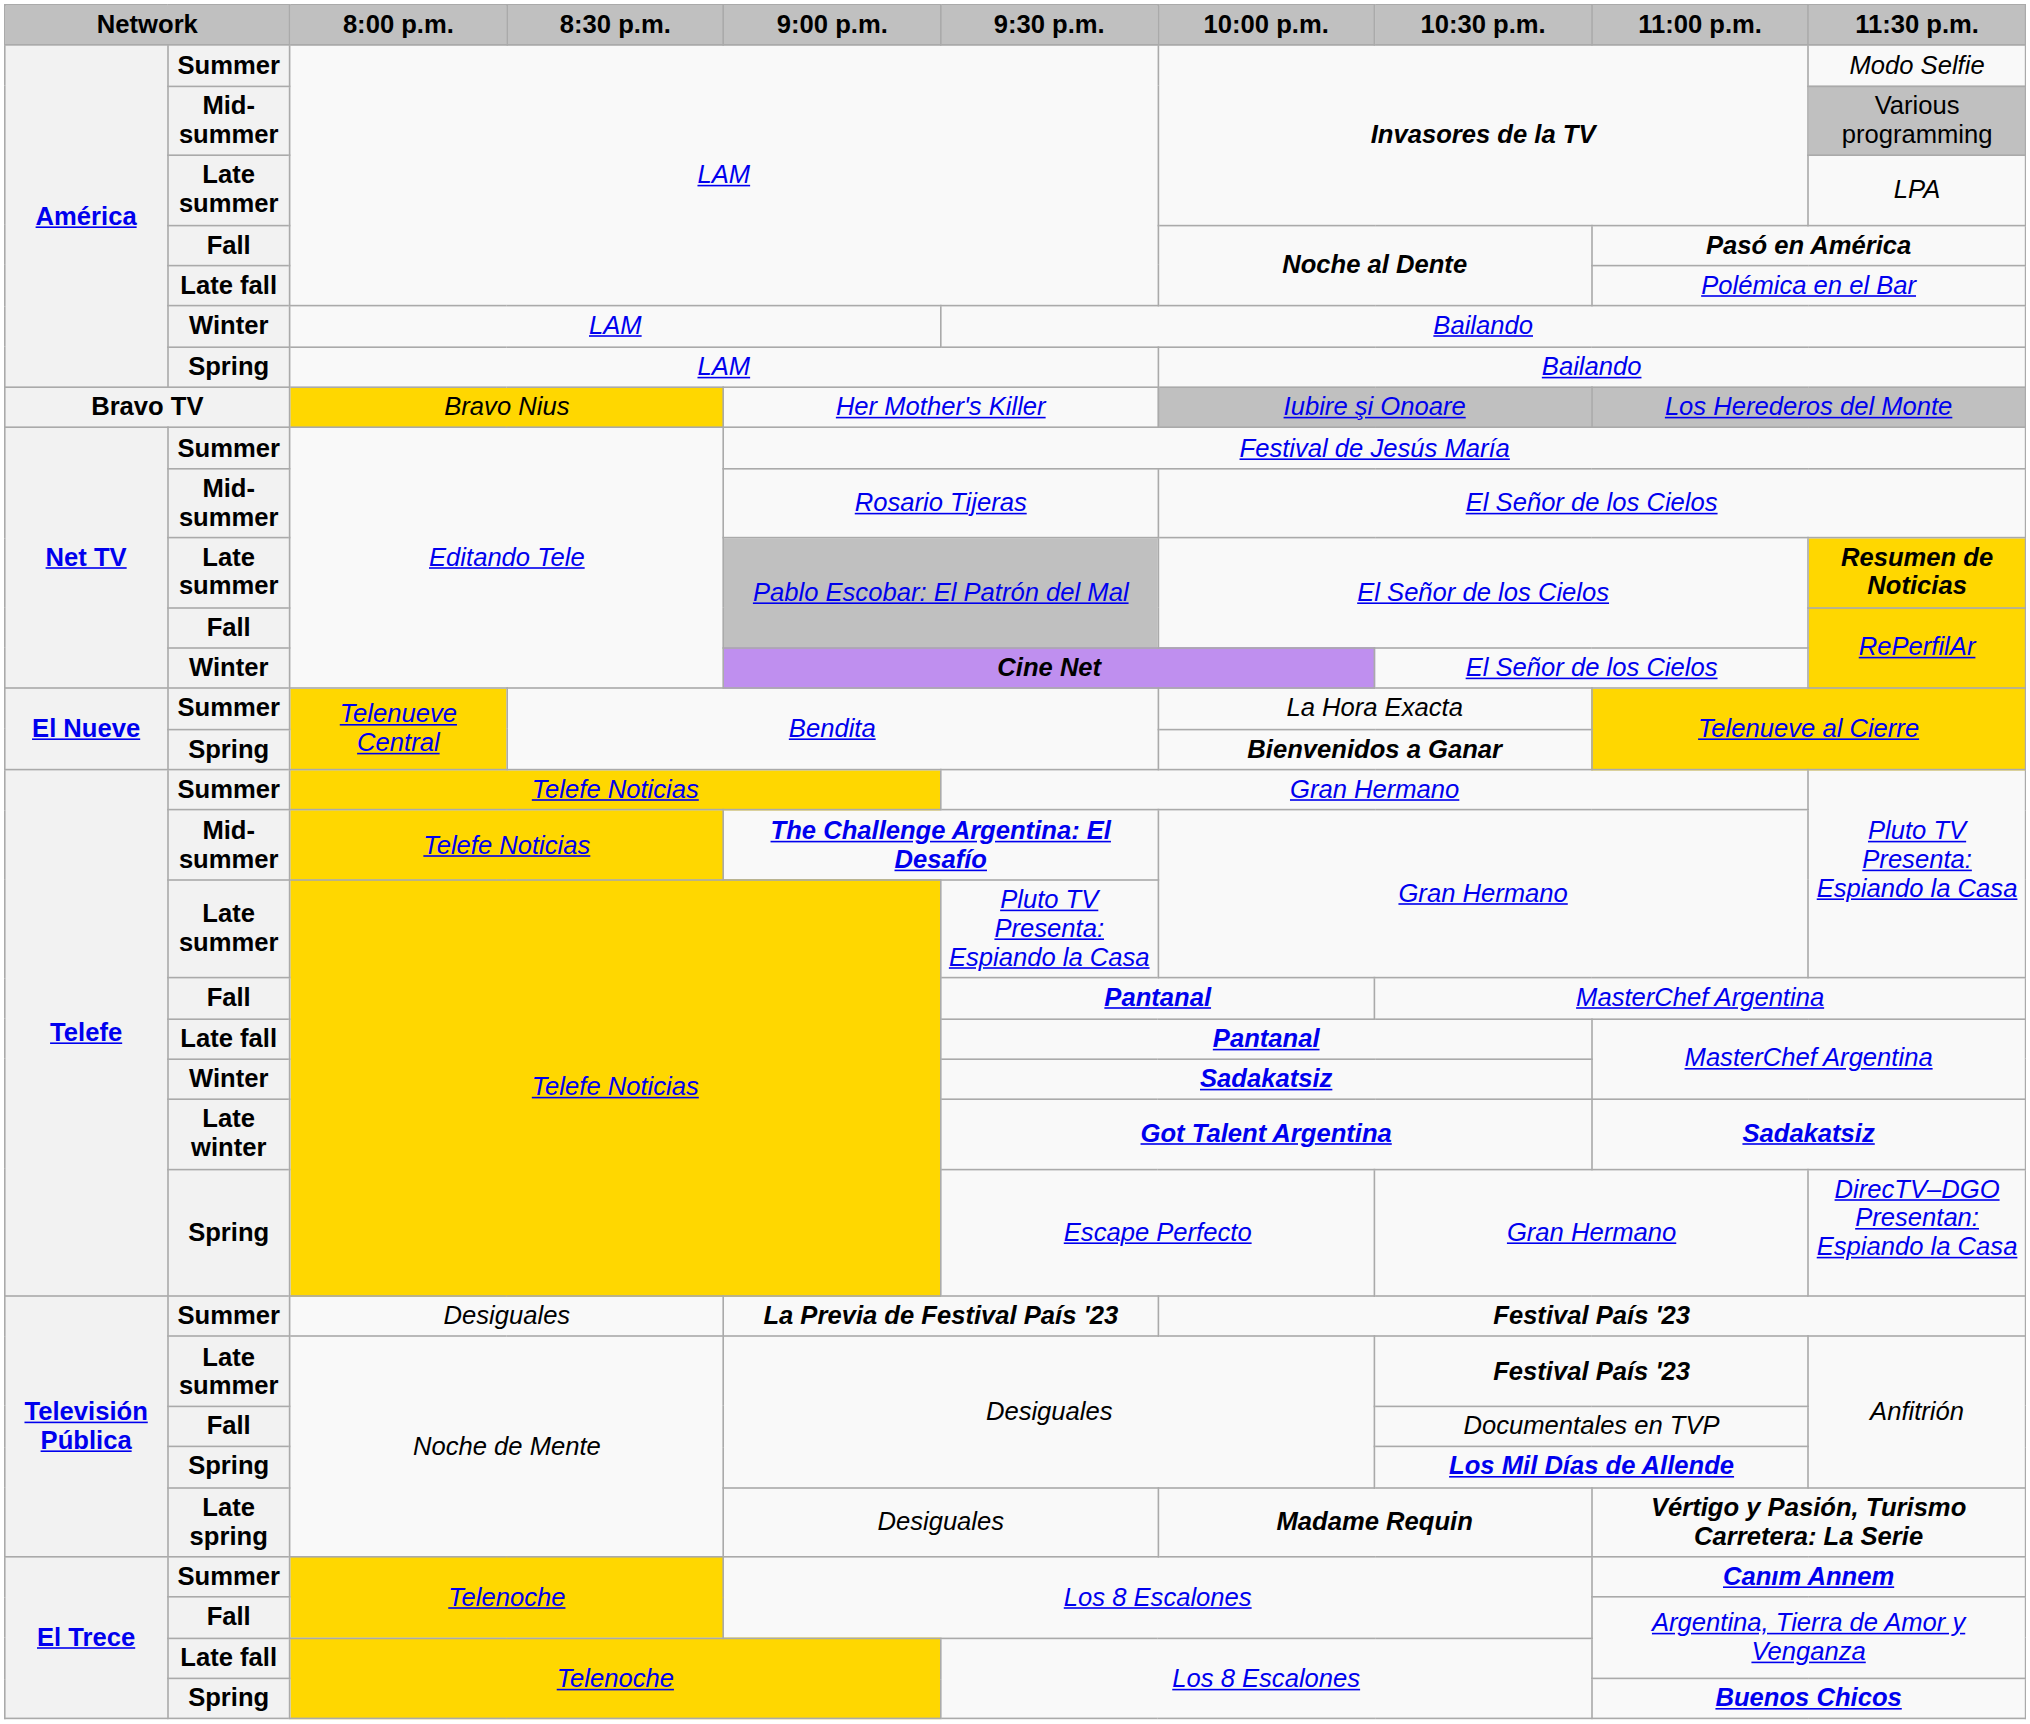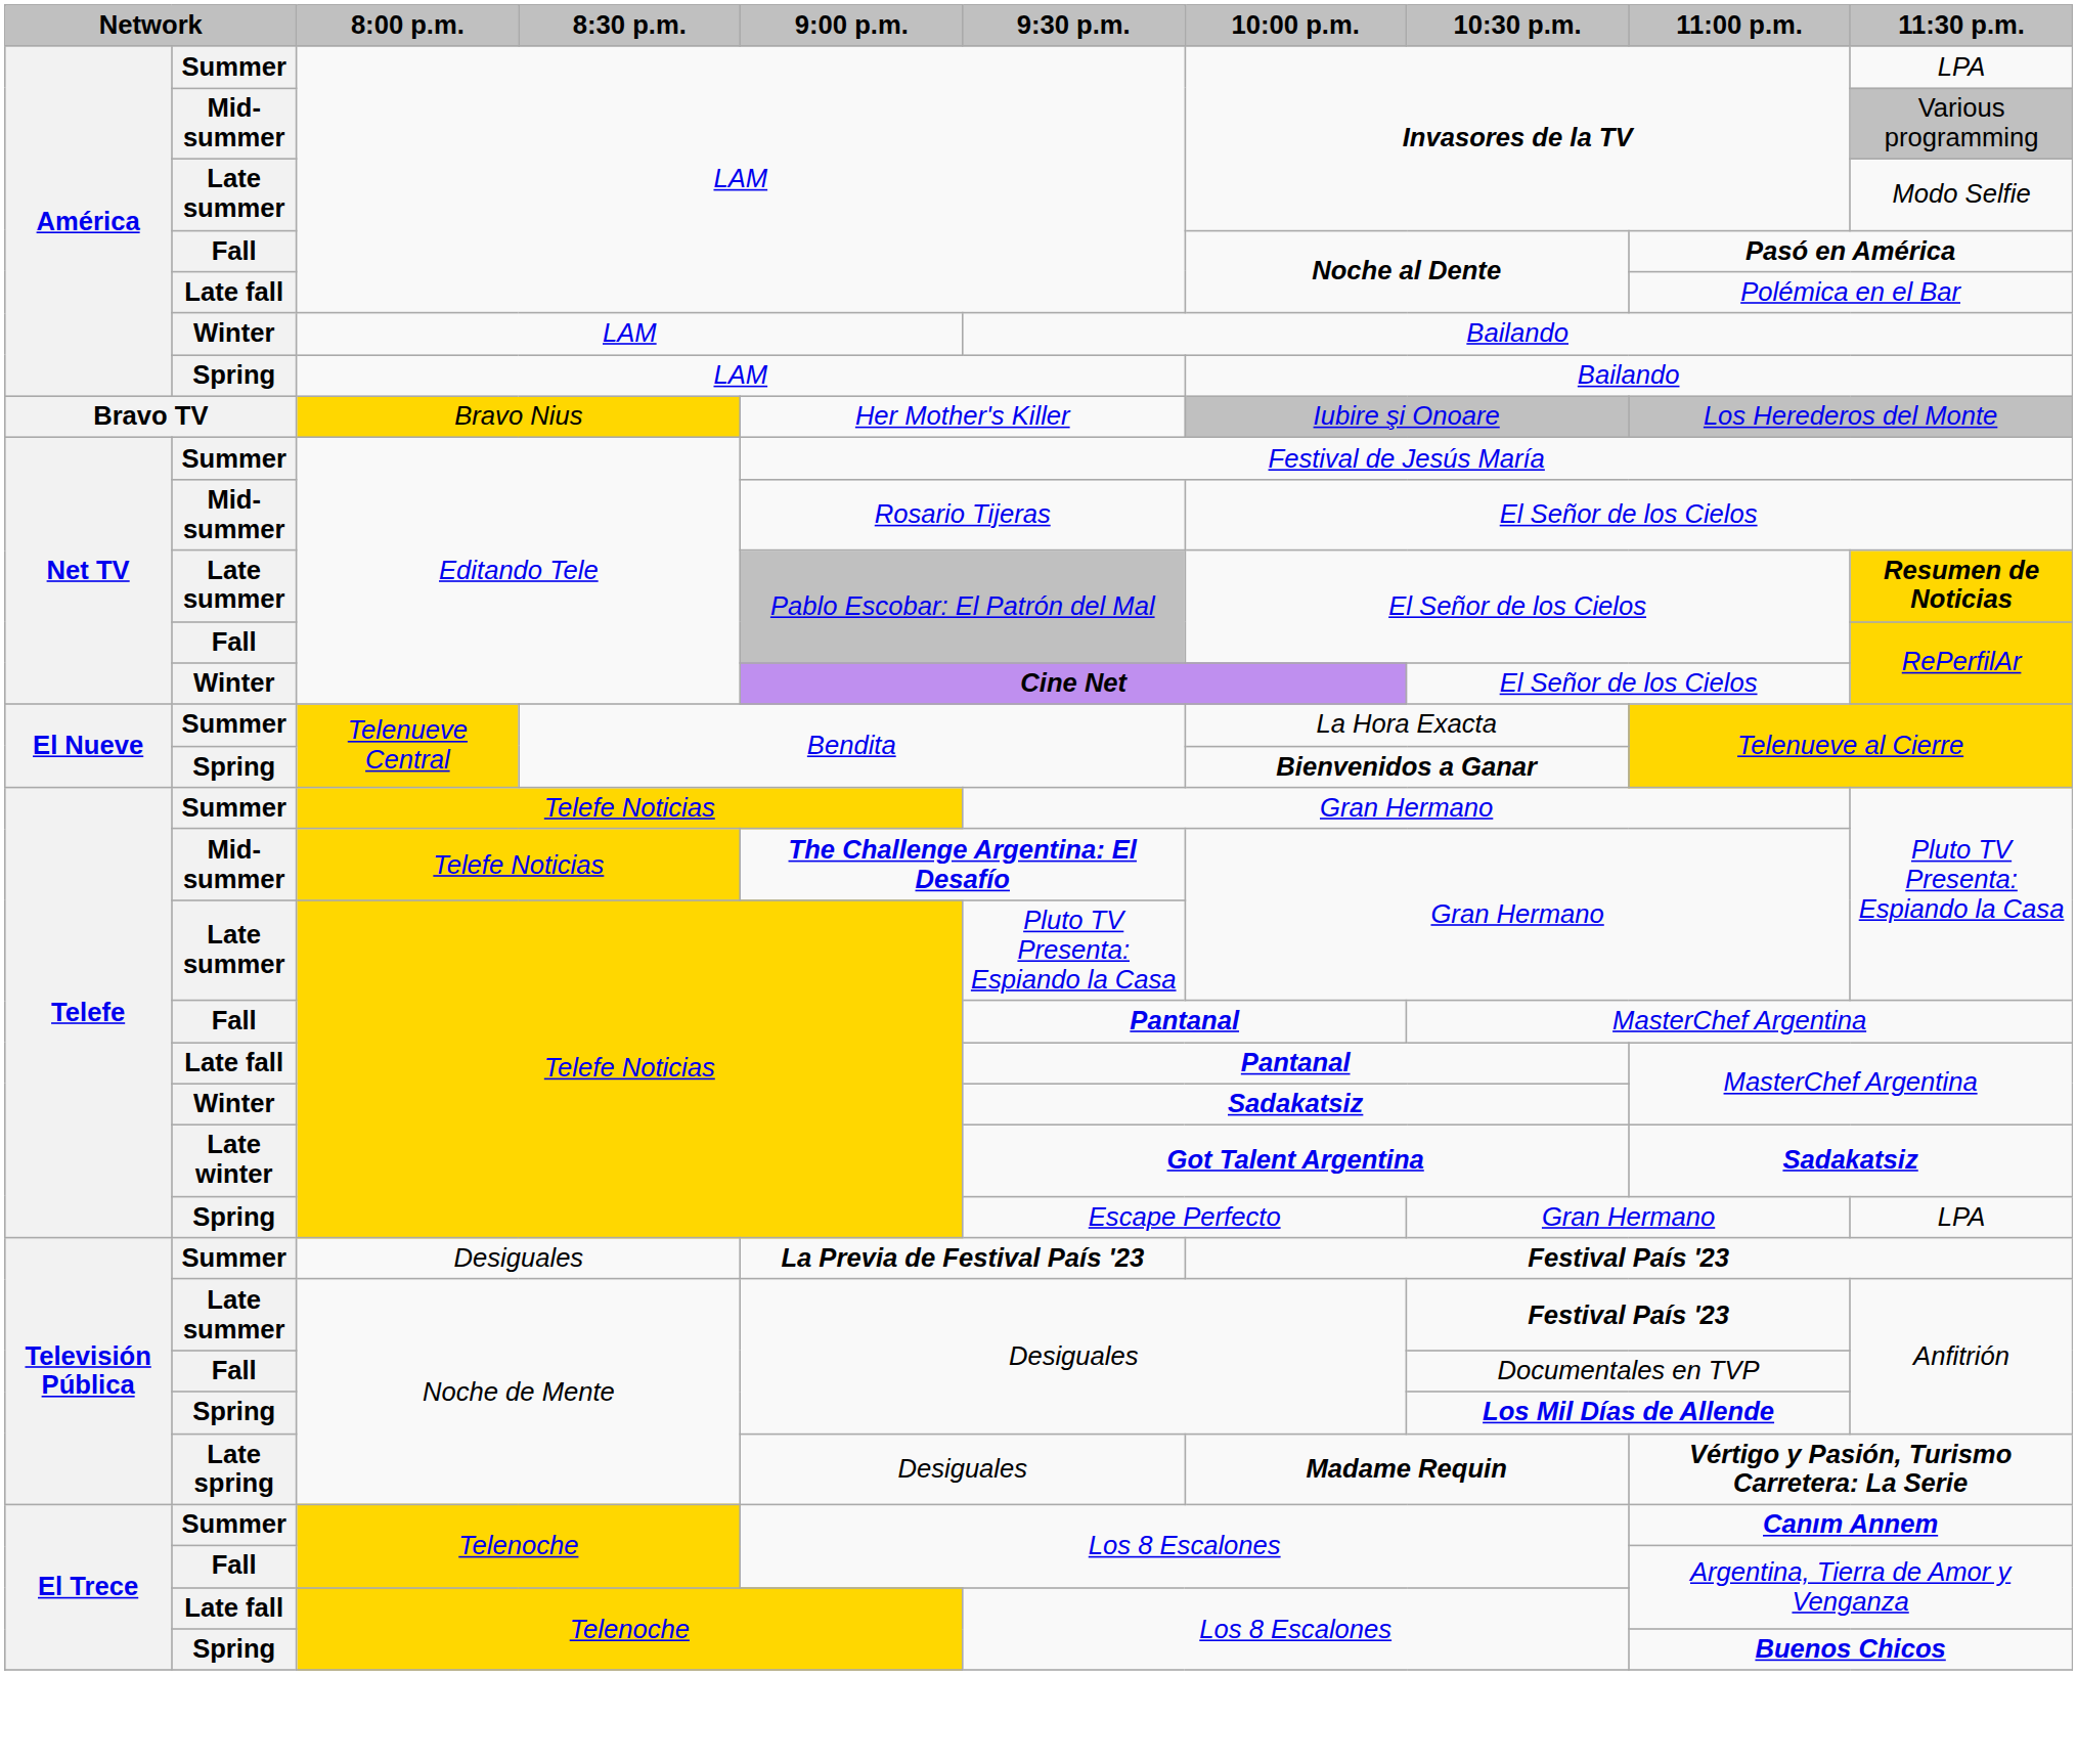Summer / LAM | 11:30 p.m.: Modo Selfie -> LPA
Late summer / LAM | 11:30 p.m.: LPA -> Modo Selfie
Spring / Telefe Noticias | 11:30 p.m.: DirecTV–DGO Presentan: Espiando la Casa -> LPA
